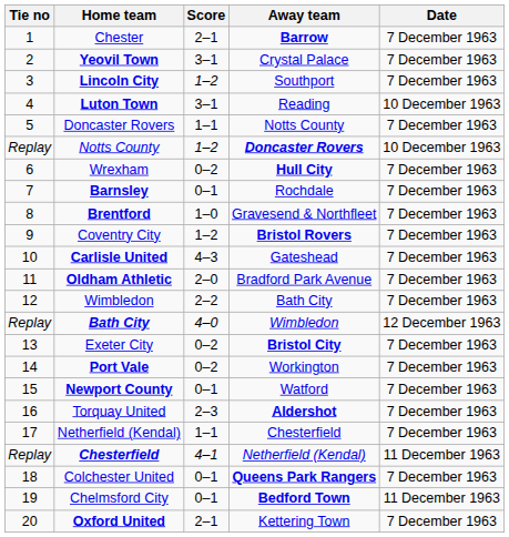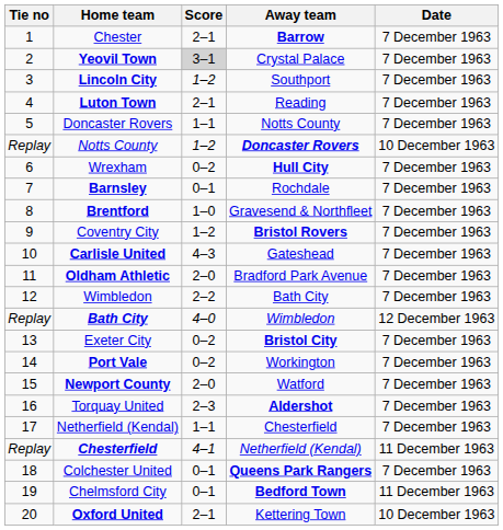Yeovil Town | Score: no background -> lightgrey background
Luton Town | Score: 3–1 -> 2–1
Luton Town | Date: 10 December 1963 -> 7 December 1963
Newport County | Score: 0–1 -> 2–0
Oxford United | Date: 7 December 1963 -> 10 December 1963
